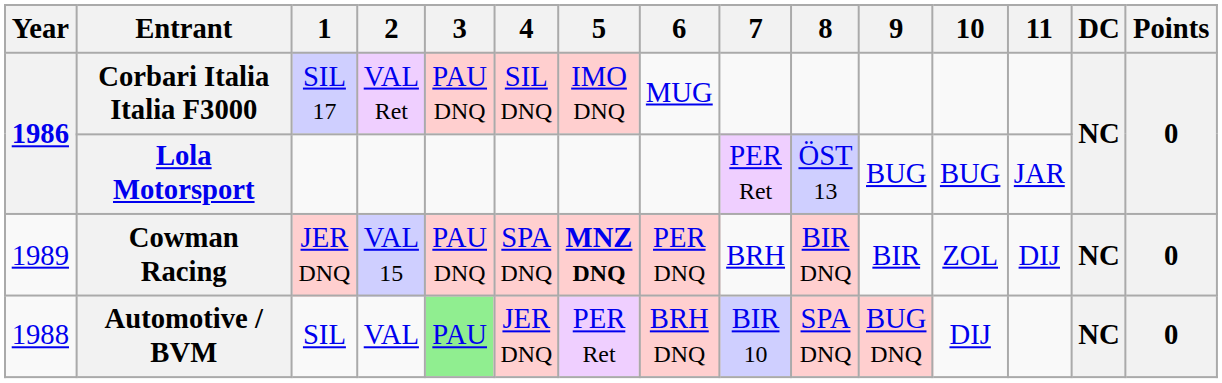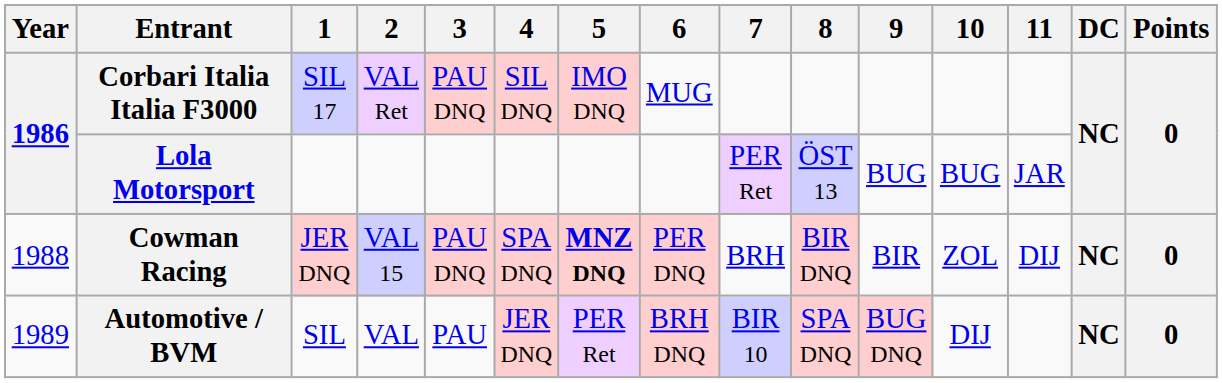Cowman Racing | Year: 1989 -> 1988
Automotive / BVM | Year: 1988 -> 1989
Automotive / BVM | 3: lightgreen background -> no background
